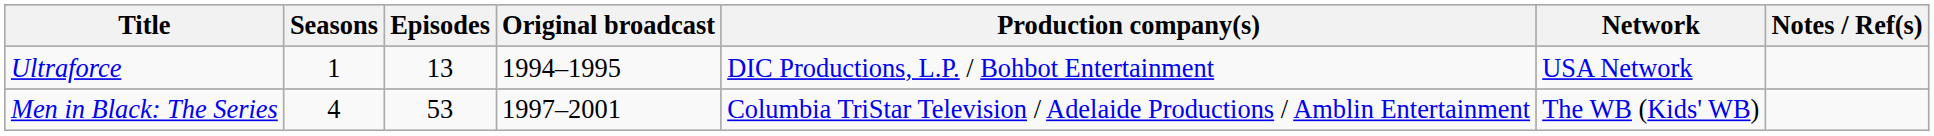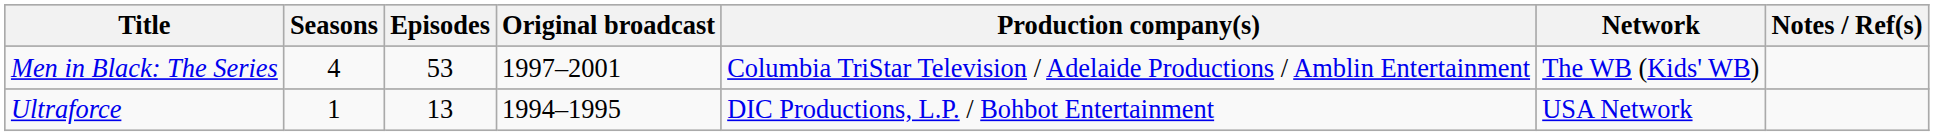rows swapped: Ultraforce <-> Men in Black: The Series
